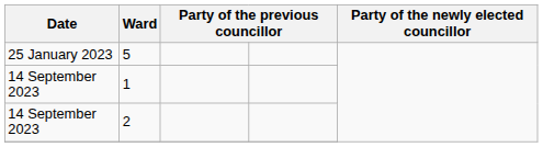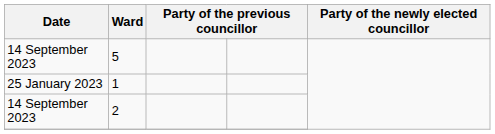5 | Date: 25 January 2023 -> 14 September 2023
1 | Date: 14 September 2023 -> 25 January 2023
